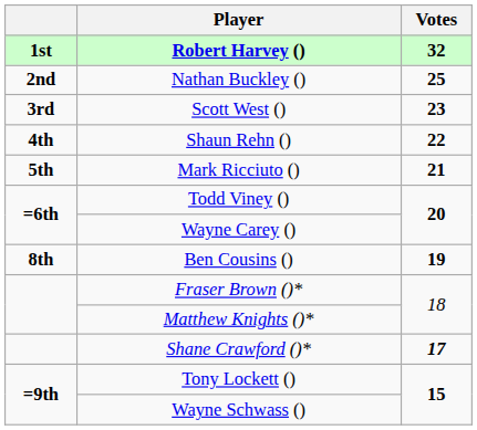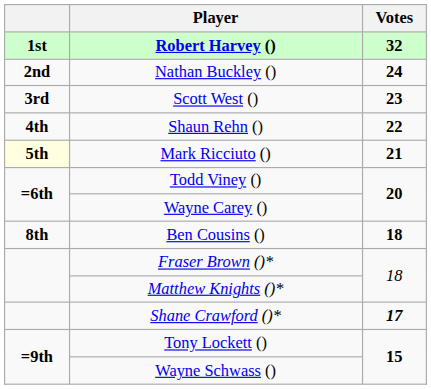Nathan Buckley () | Votes: 25 -> 24
Mark Ricciuto () | column 1: no background -> lightyellow background
Ben Cousins () | Votes: 19 -> 18
